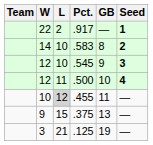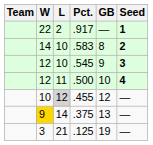.455 | GB: 11 -> 12
.375 | W: no background -> gold background
.375 | L: 15 -> 14
